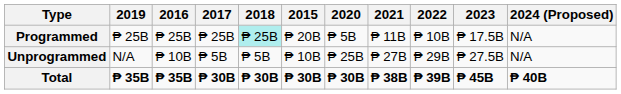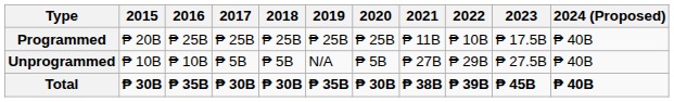columns swapped: 2015 <-> 2019
Programmed | 2018: paleturquoise background -> no background
Programmed | 2020: ₱ 5B -> ₱ 25B
Programmed | 2024 (Proposed): N/A -> ₱ 40B
Unprogrammed | 2020: ₱ 25B -> ₱ 5B
Unprogrammed | 2024 (Proposed): N/A -> ₱ 40B
